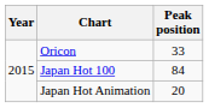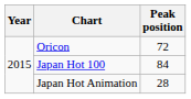Oricon | Peak position: 33 -> 72
Japan Hot Animation | Peak position: 20 -> 28
